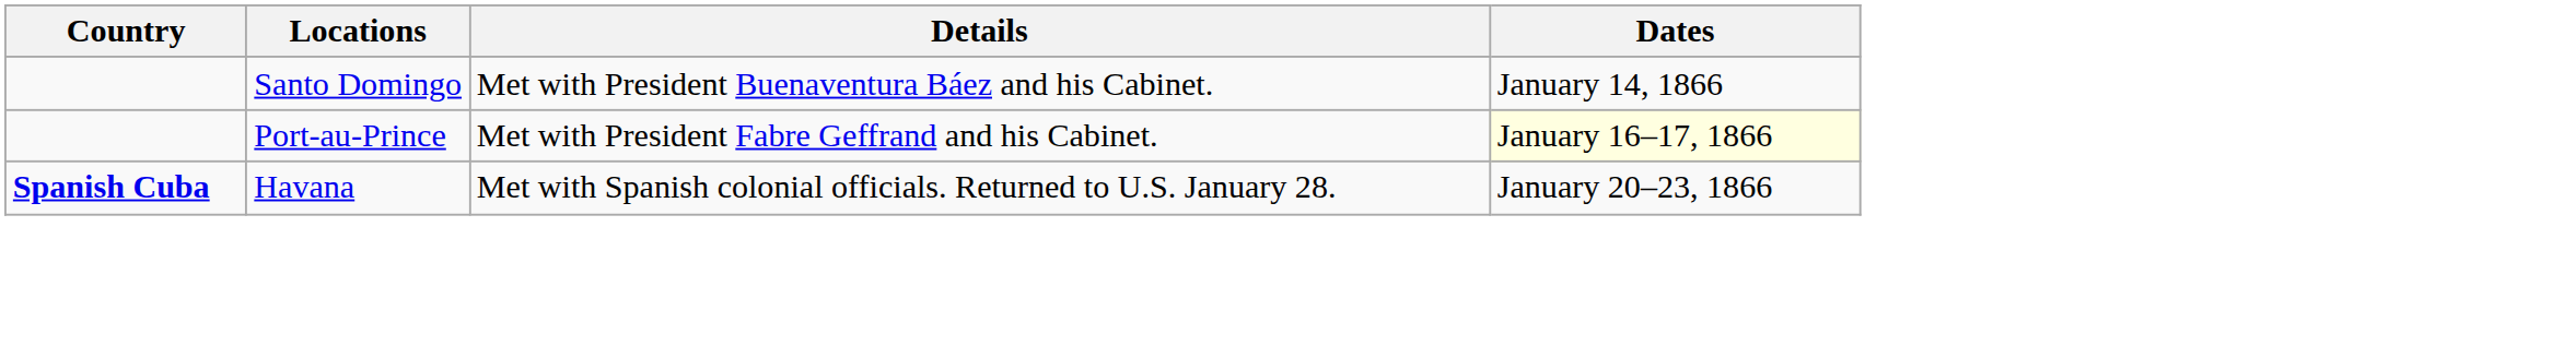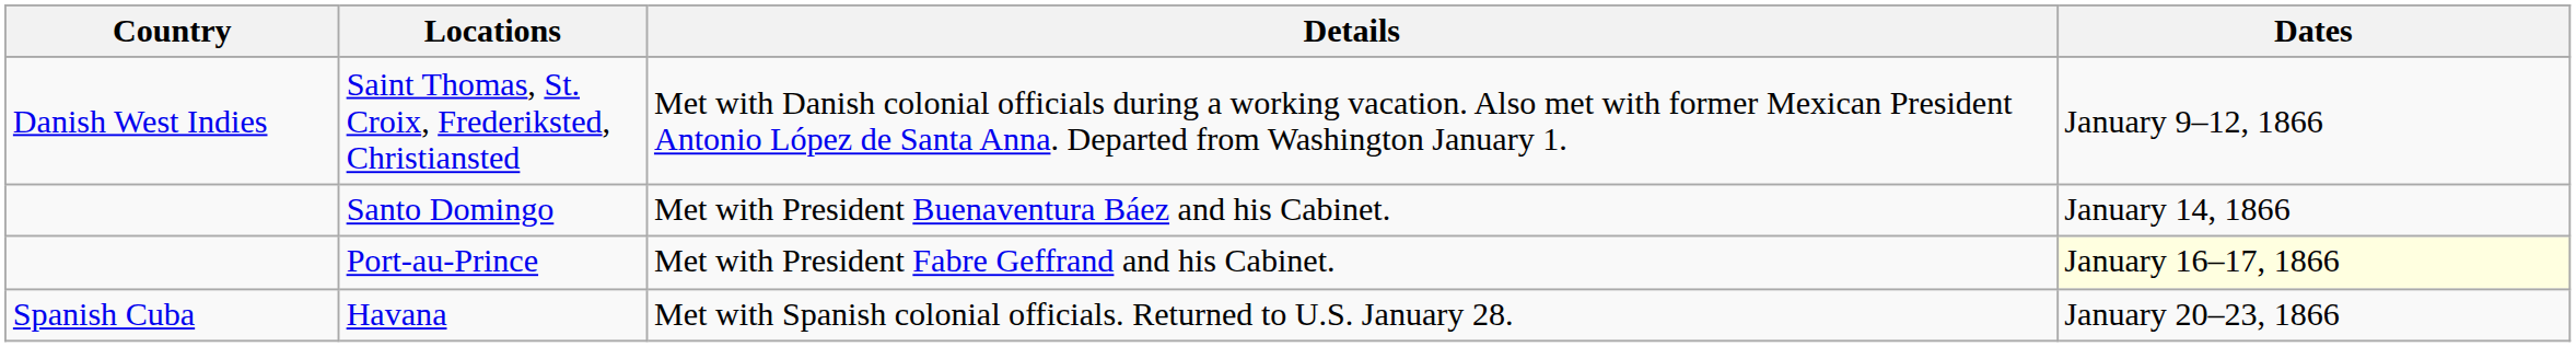+ row: Danish West Indies | Saint Thomas, St. Croix, Frederiksted, Christiansted | Met with Danish colonial officials during a working vacation. Also met with former Mexican President Antonio López de Santa Anna. Departed from Washington January 1. | January 9–12, 1866
Havana | Country: bold -> normal
